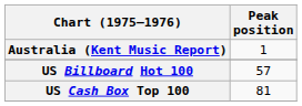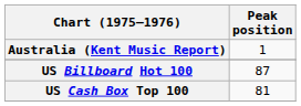US Billboard Hot 100 | Peak position: 57 -> 87
